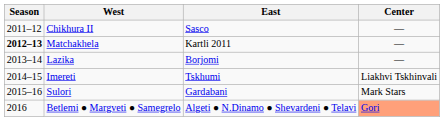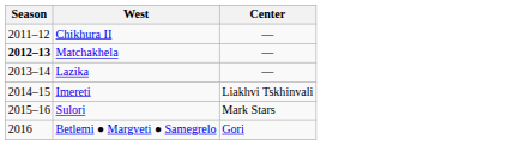- column: East | Sasco | Kartli 2011 | Borjomi | Tskhumi | Gardabani | Algeti ● N.Dinamo ● Shevardeni ● Telavi
Betlemi ● Margveti ● Samegrelo | Center: lightsalmon background -> no background
